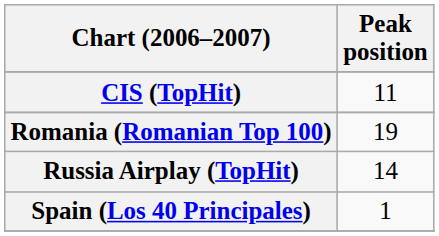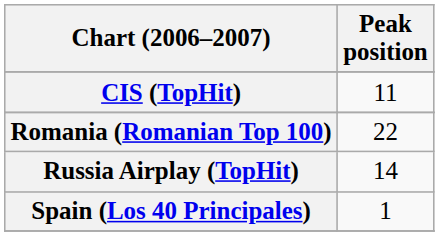Romania (Romanian Top 100) | Peak position: 19 -> 22
